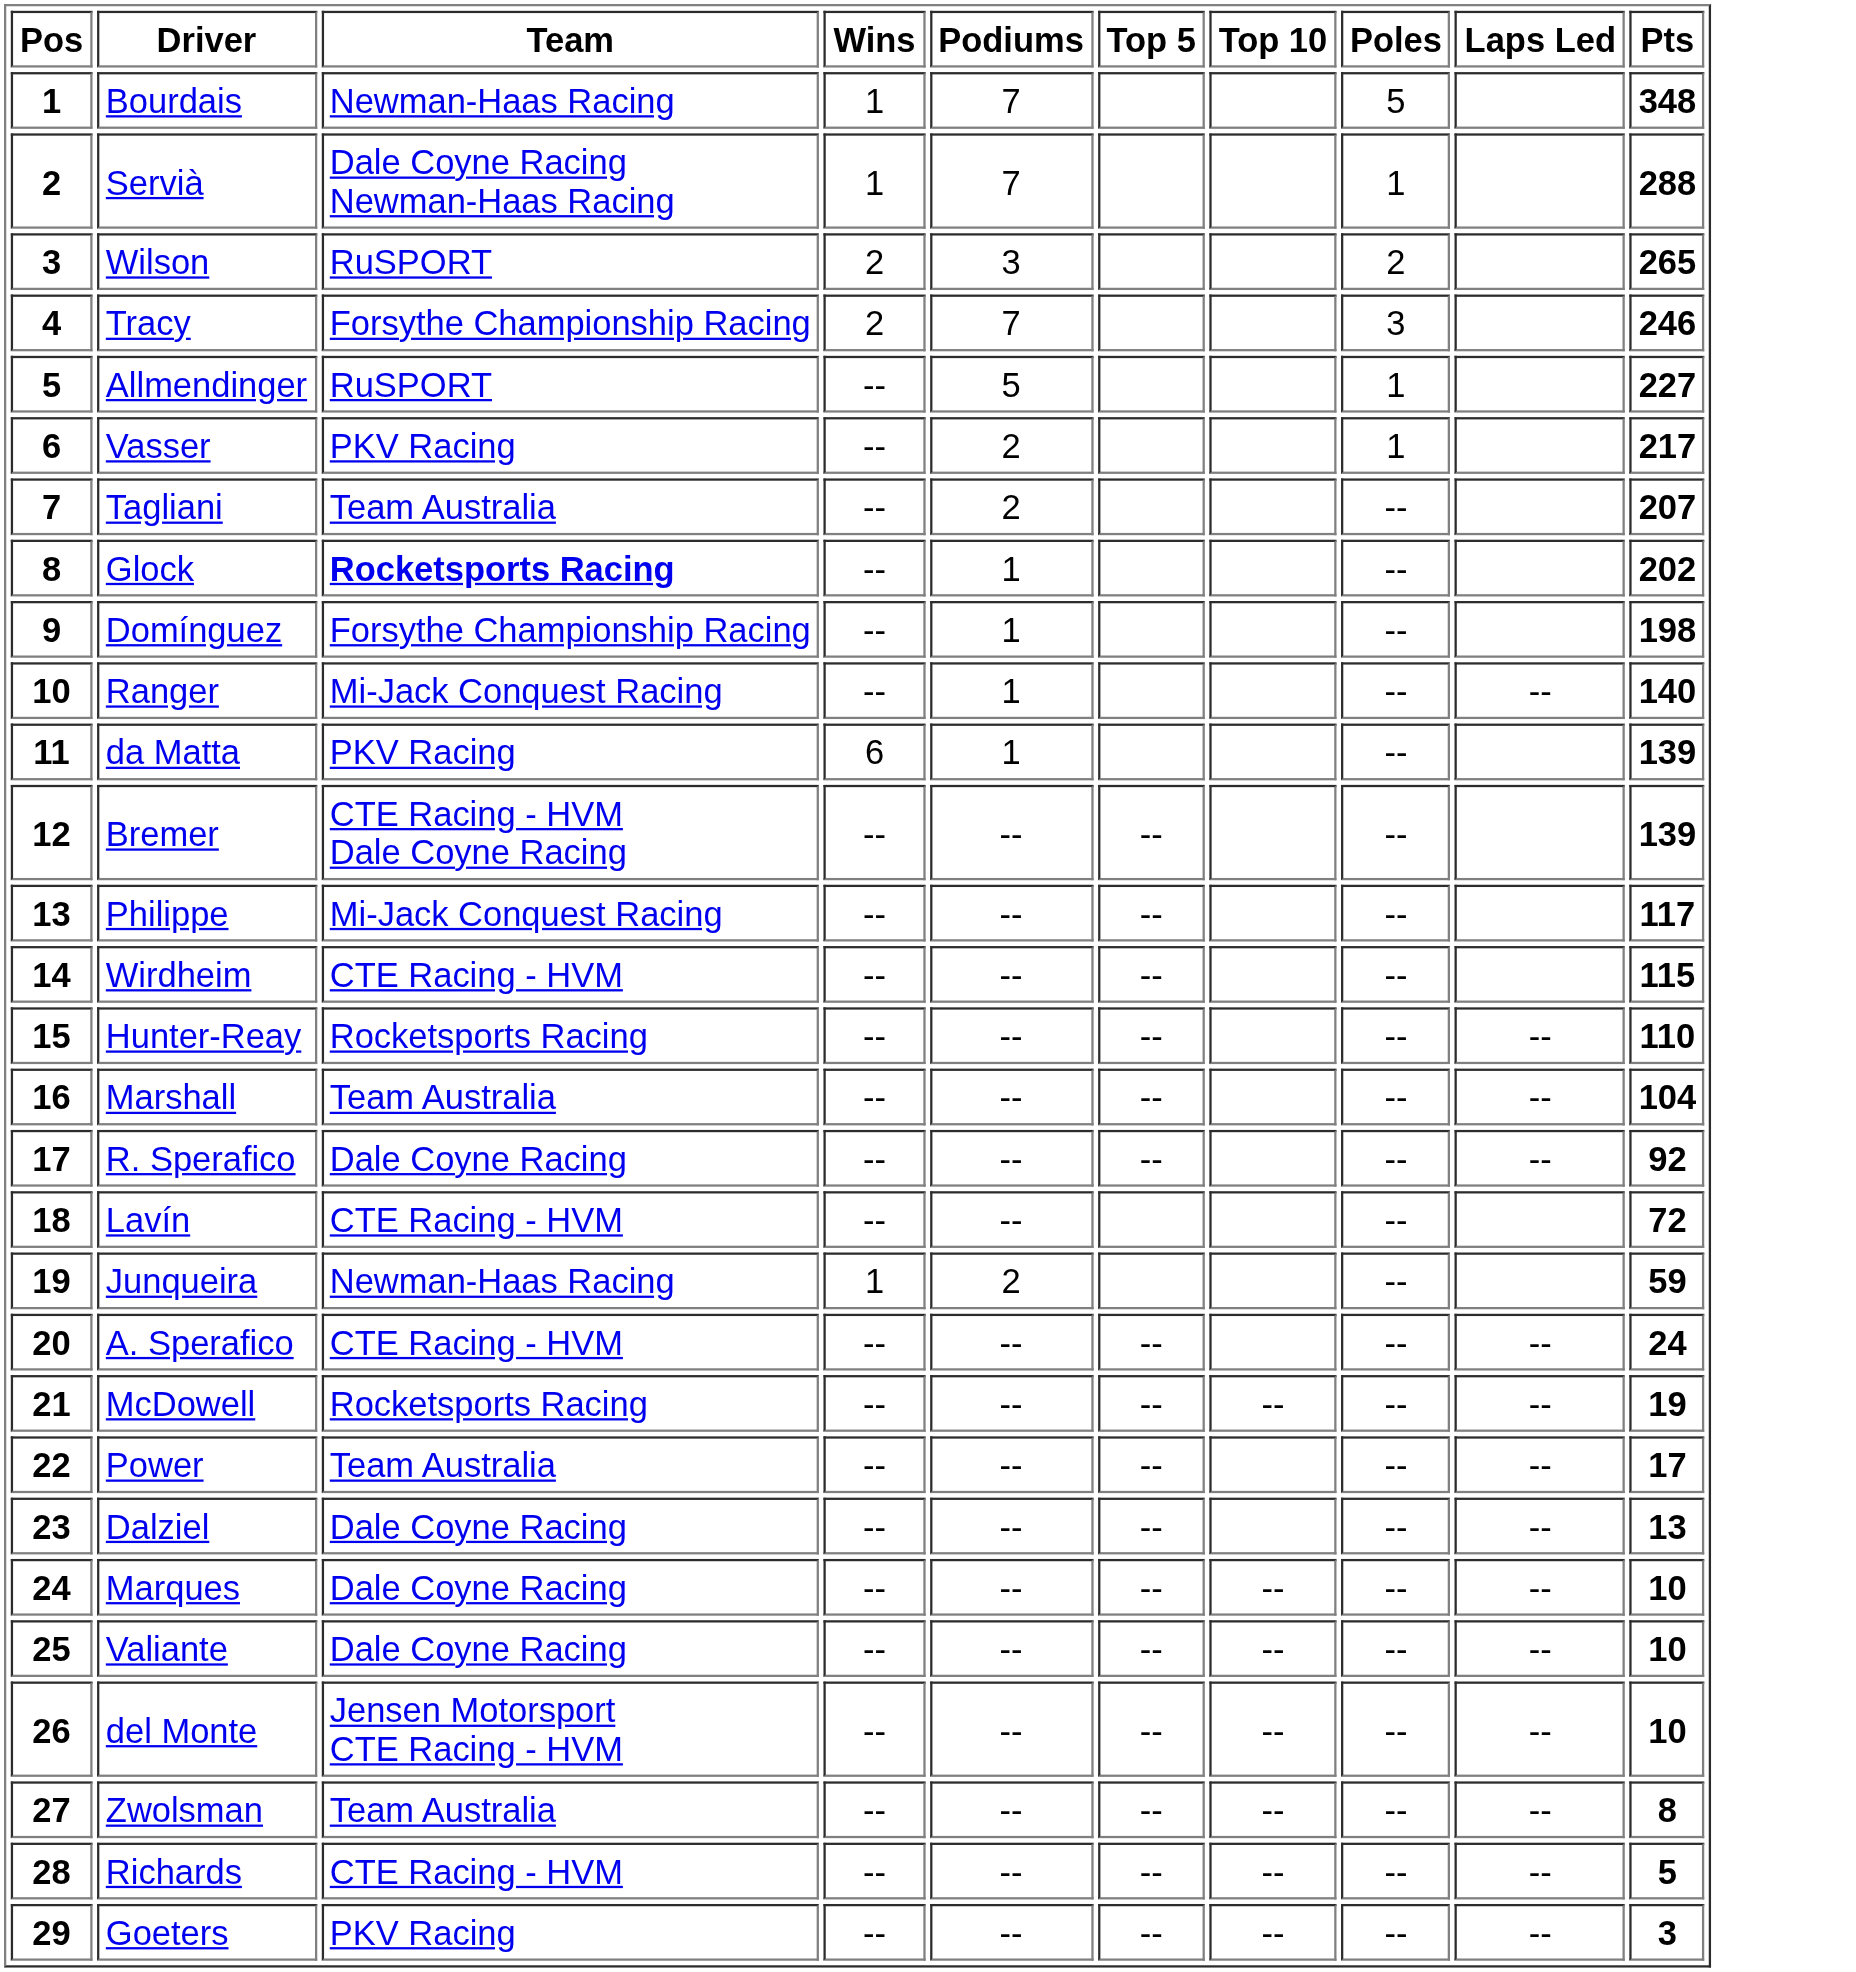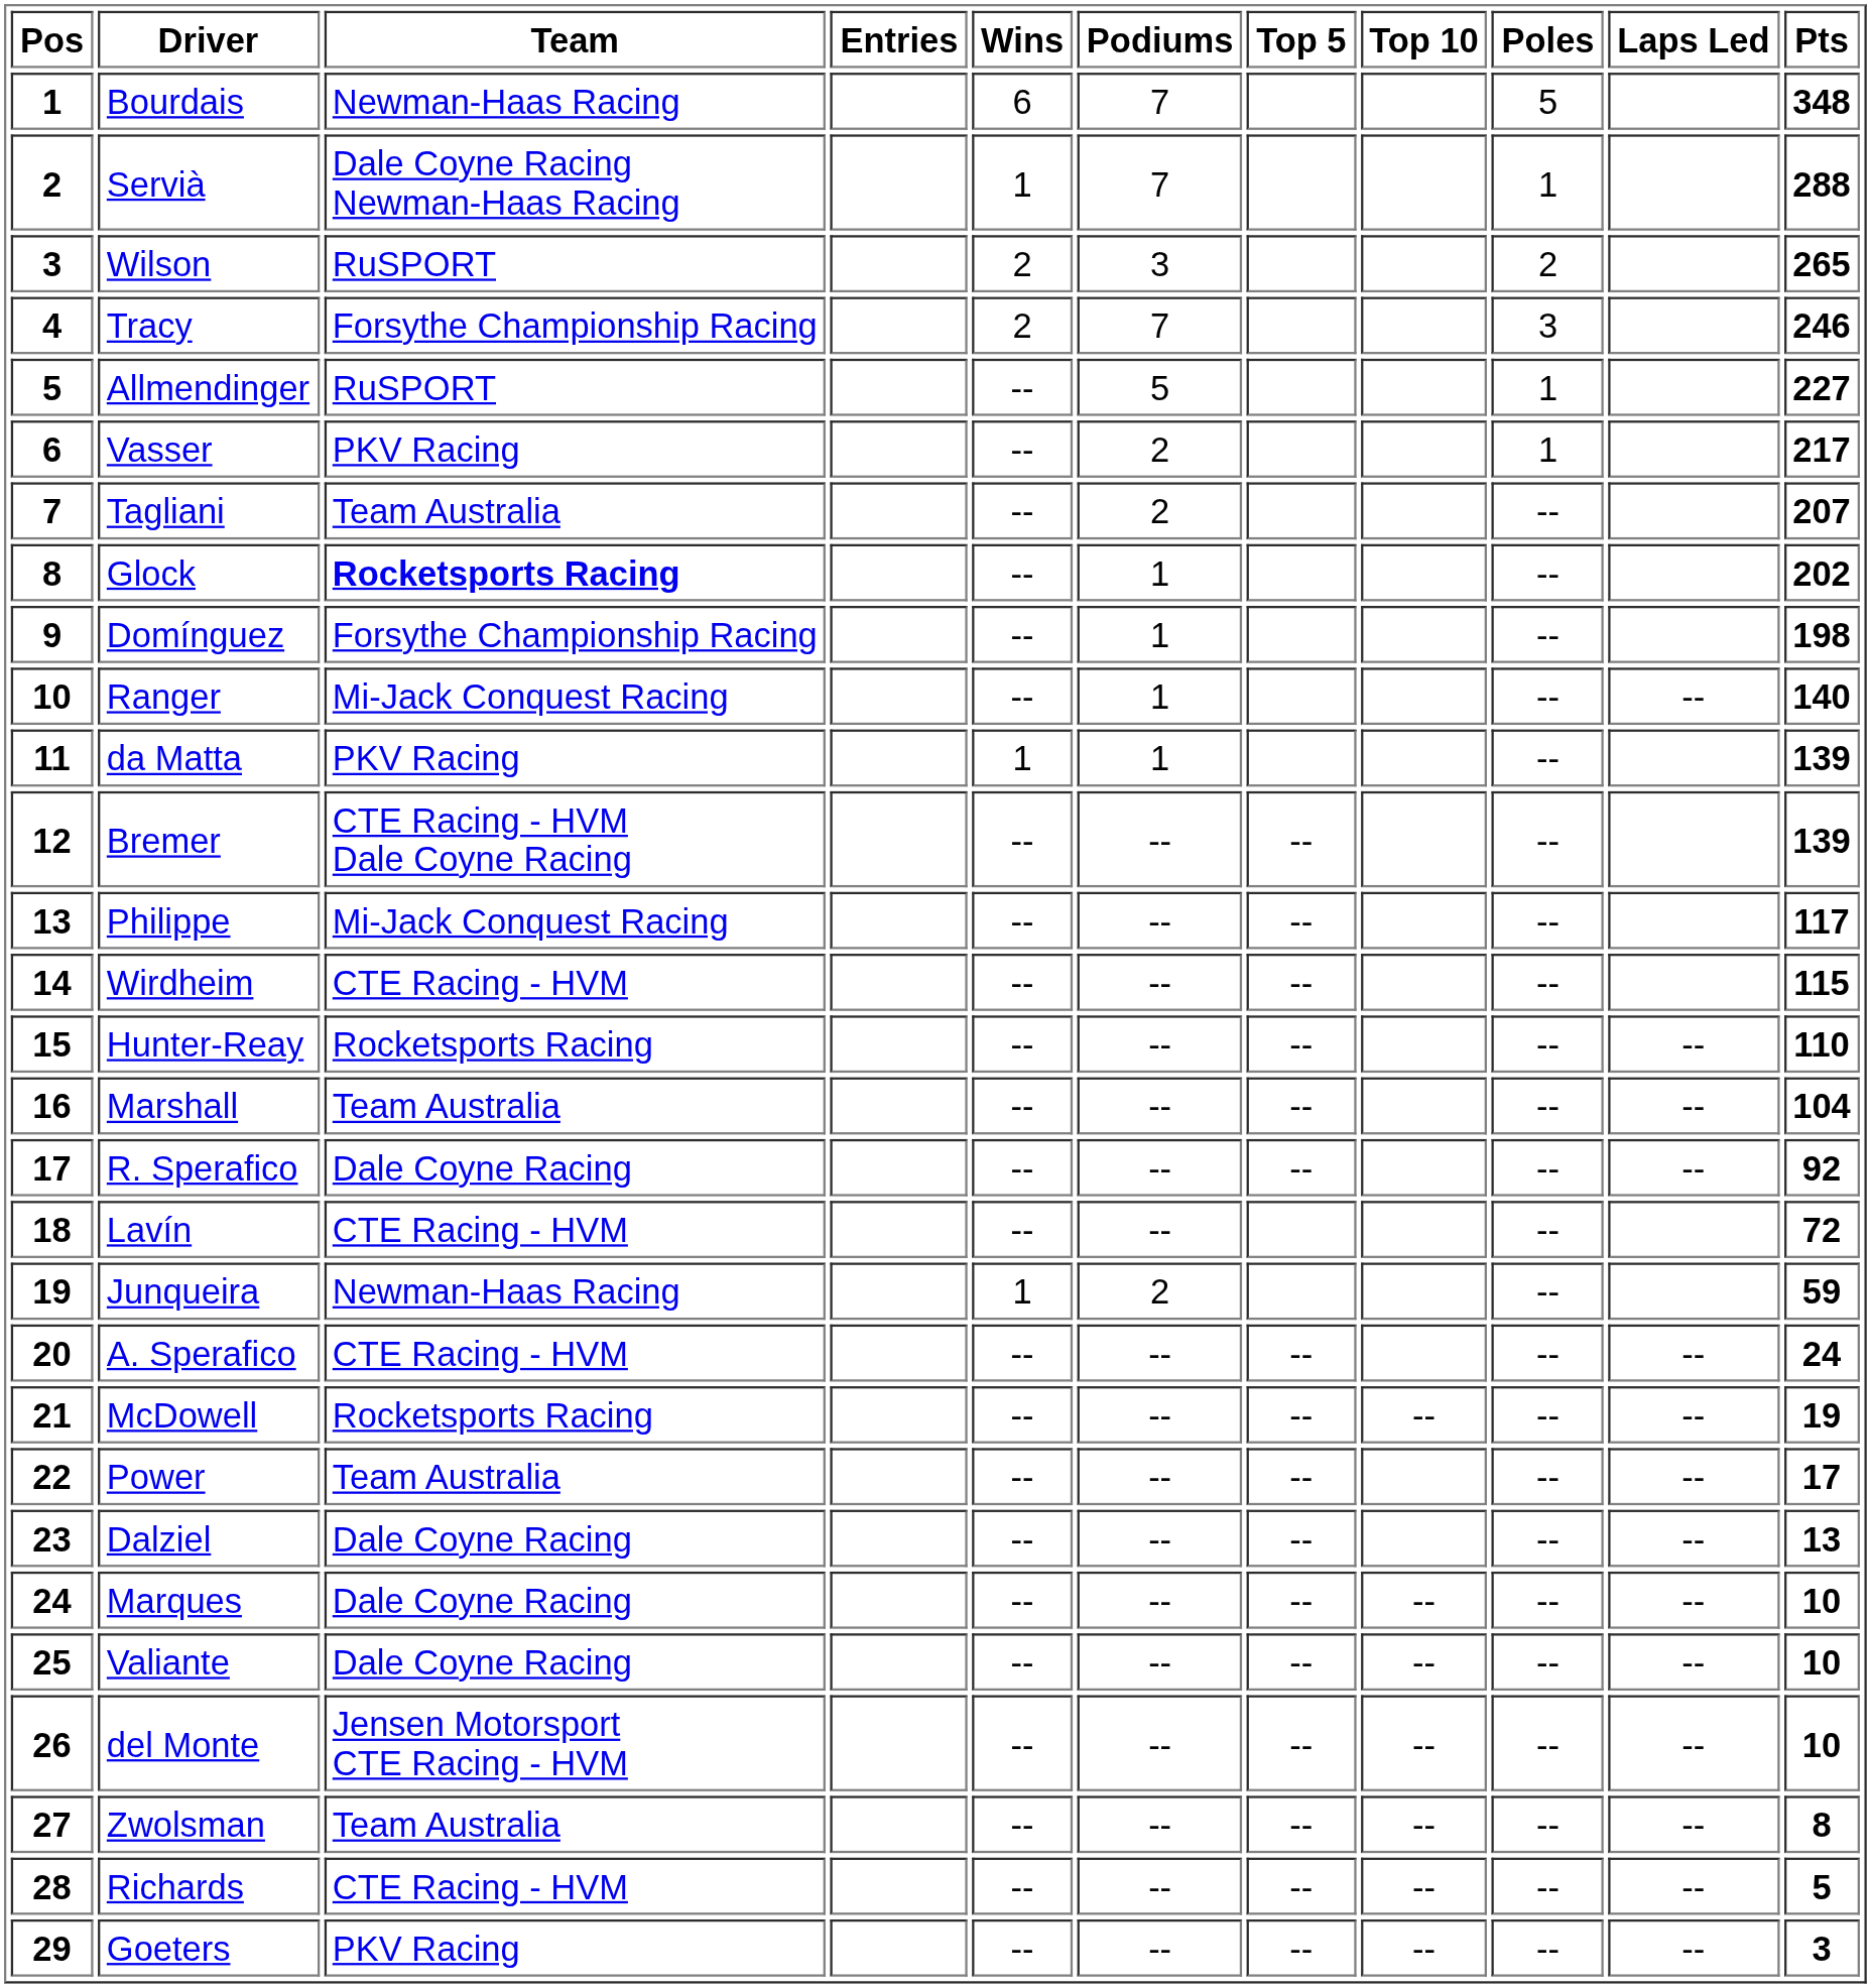+ column: Entries
Bourdais | Wins: 1 -> 6
da Matta | Wins: 6 -> 1
